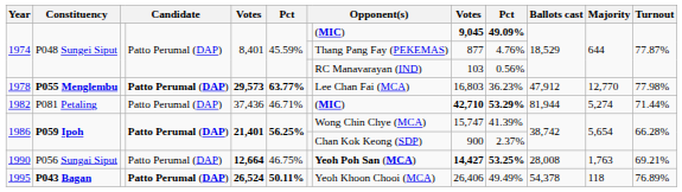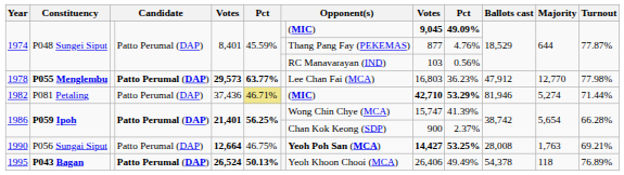1982 | column 6: no background -> khaki background
1982 | Ballots cast: 81,944 -> 81,946
1995 | column 6: 50.11% -> 50.13%
